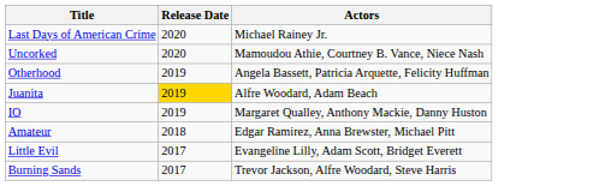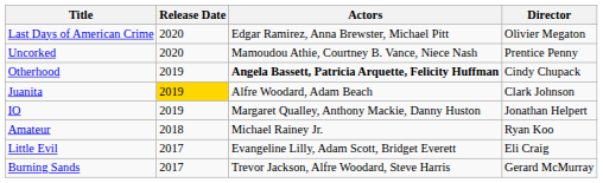+ column: Director | Olivier Megaton | Prentice Penny | Cindy Chupack | Clark Johnson | Jonathan Helpert | Ryan Koo | Eli Craig | Gerard McMurray
Last Days of American Crime | Actors: Michael Rainey Jr. -> Edgar Ramirez, Anna Brewster, Michael Pitt
Otherhood | Actors: normal -> bold
Amateur | Actors: Edgar Ramirez, Anna Brewster, Michael Pitt -> Michael Rainey Jr.
